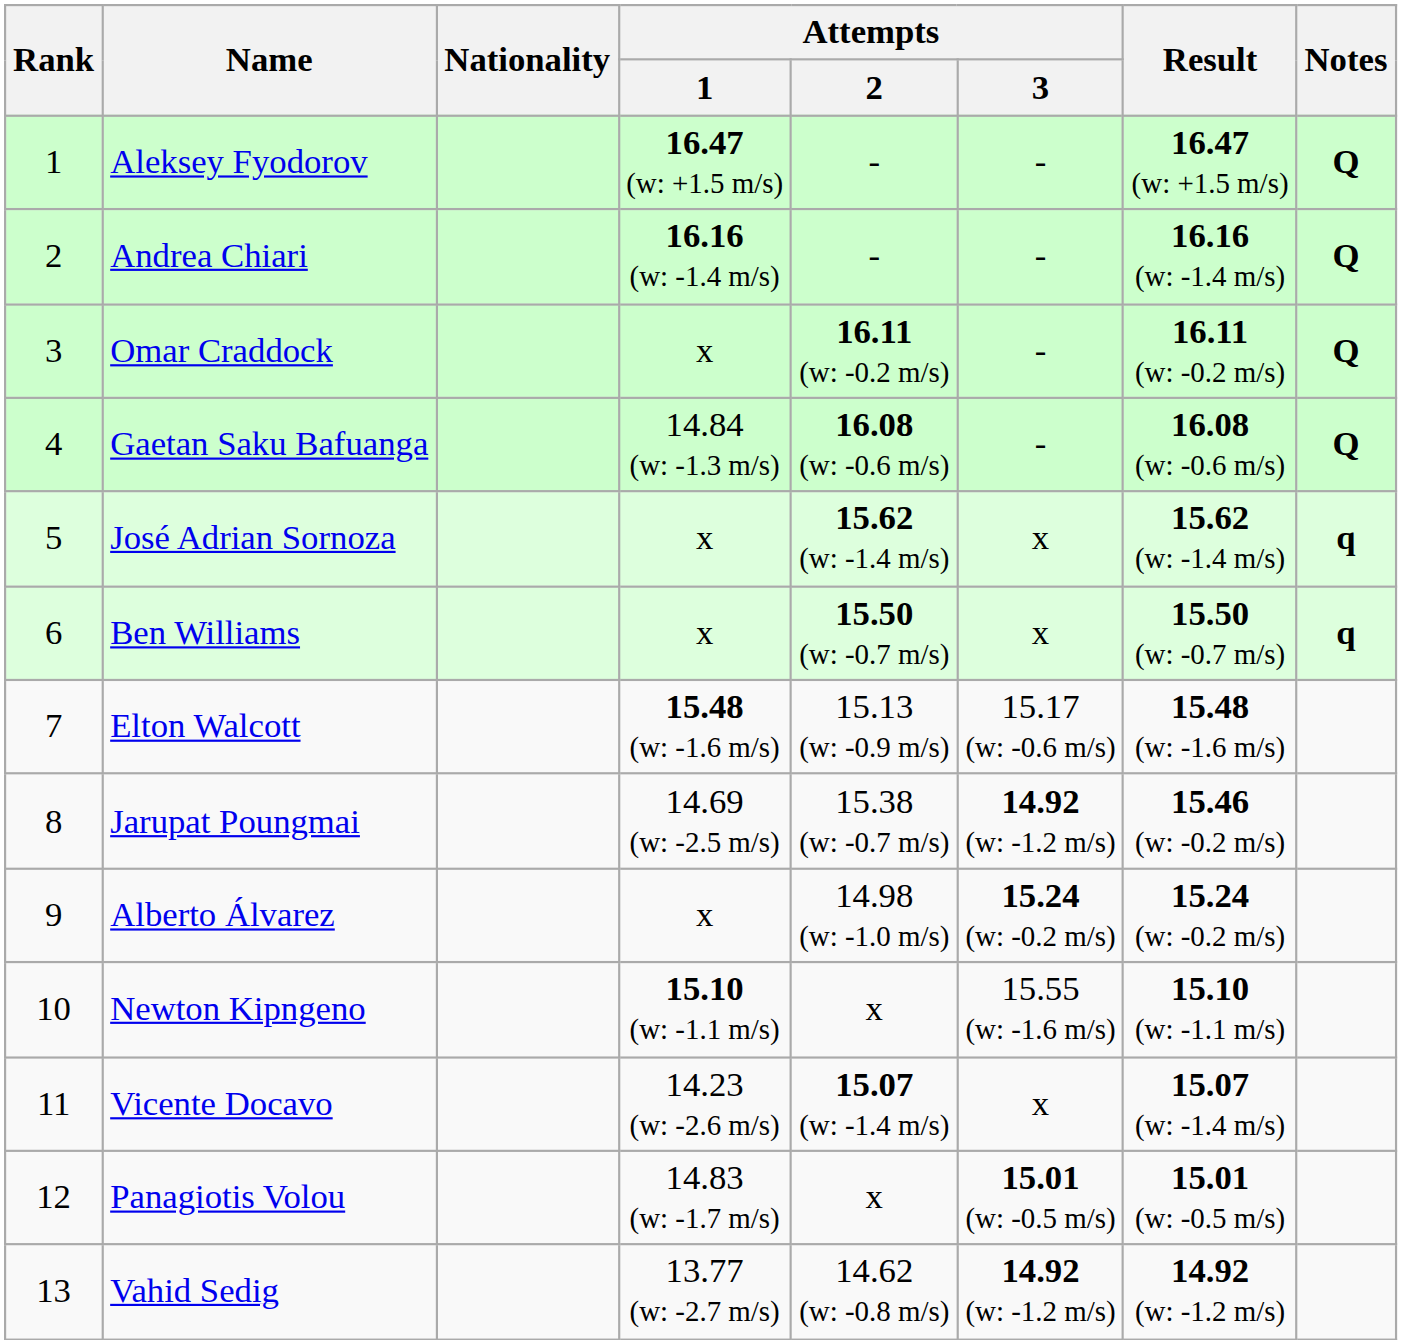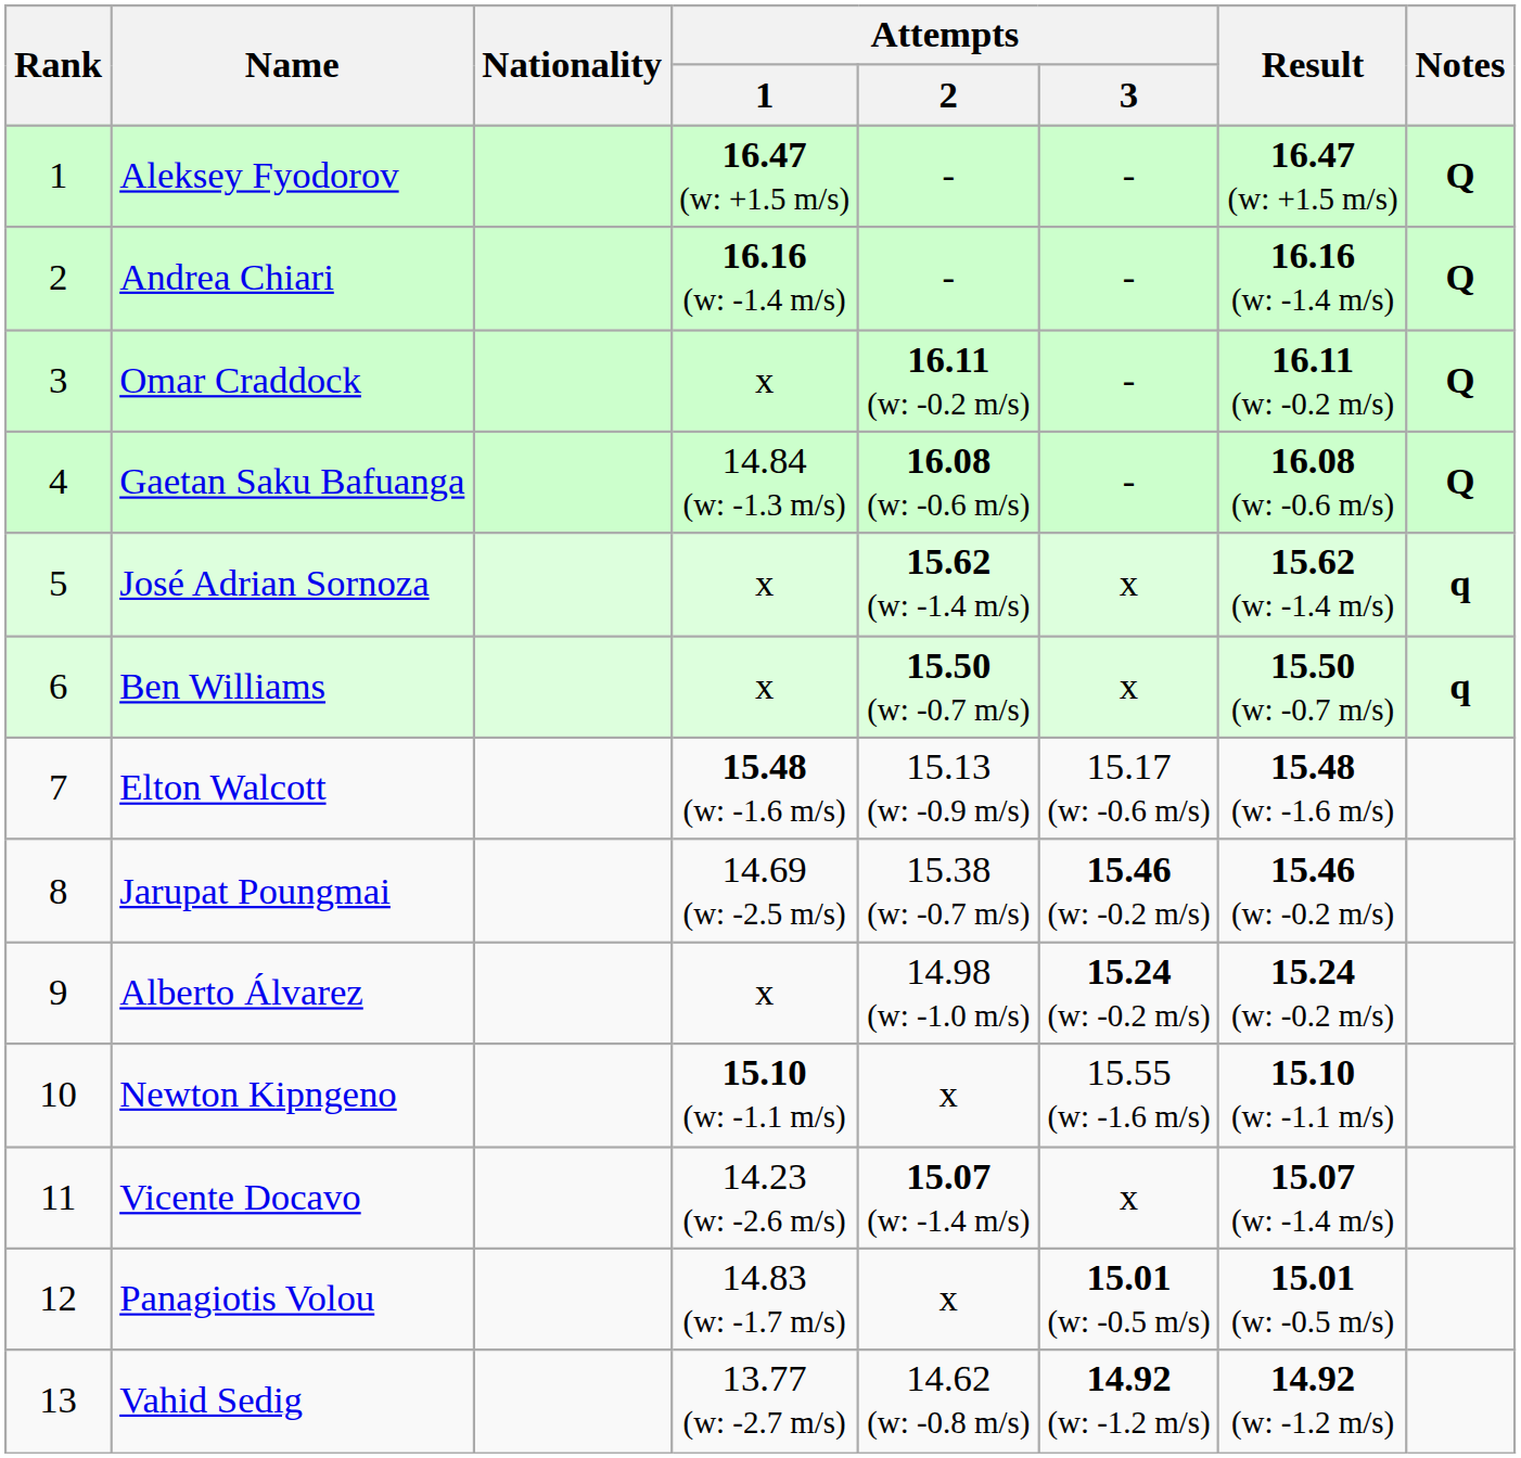Jarupat Poungmai | Attempts / 3: 14.92 (w: -1.2 m/s) -> 15.46 (w: -0.2 m/s)
